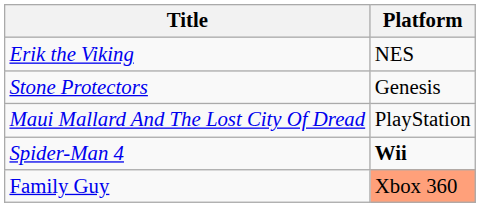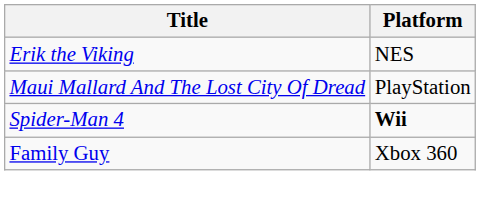- row: Stone Protectors | Genesis
Family Guy | Platform: lightsalmon background -> no background
